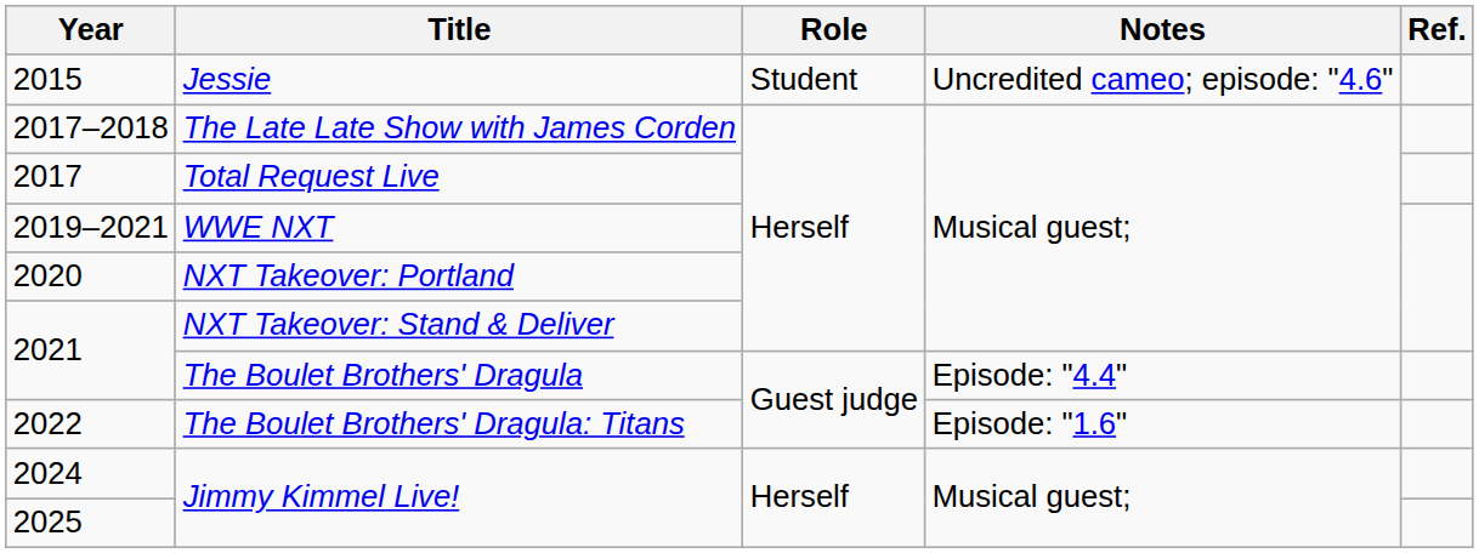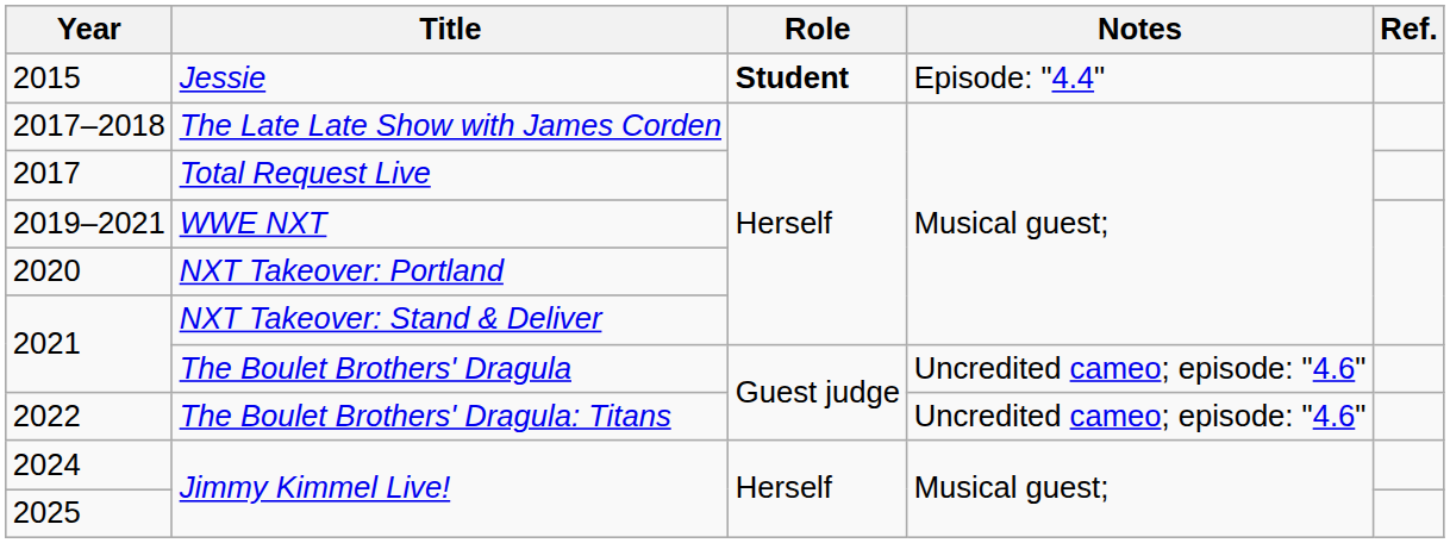Jessie | Role: normal -> bold
Jessie | Notes: Uncredited cameo; episode: "4.6" -> Episode: "4.4"
The Boulet Brothers' Dragula | Notes: Episode: "4.4" -> Uncredited cameo; episode: "4.6"
The Boulet Brothers' Dragula: Titans | Notes: Episode: "1.6" -> Uncredited cameo; episode: "4.6"
